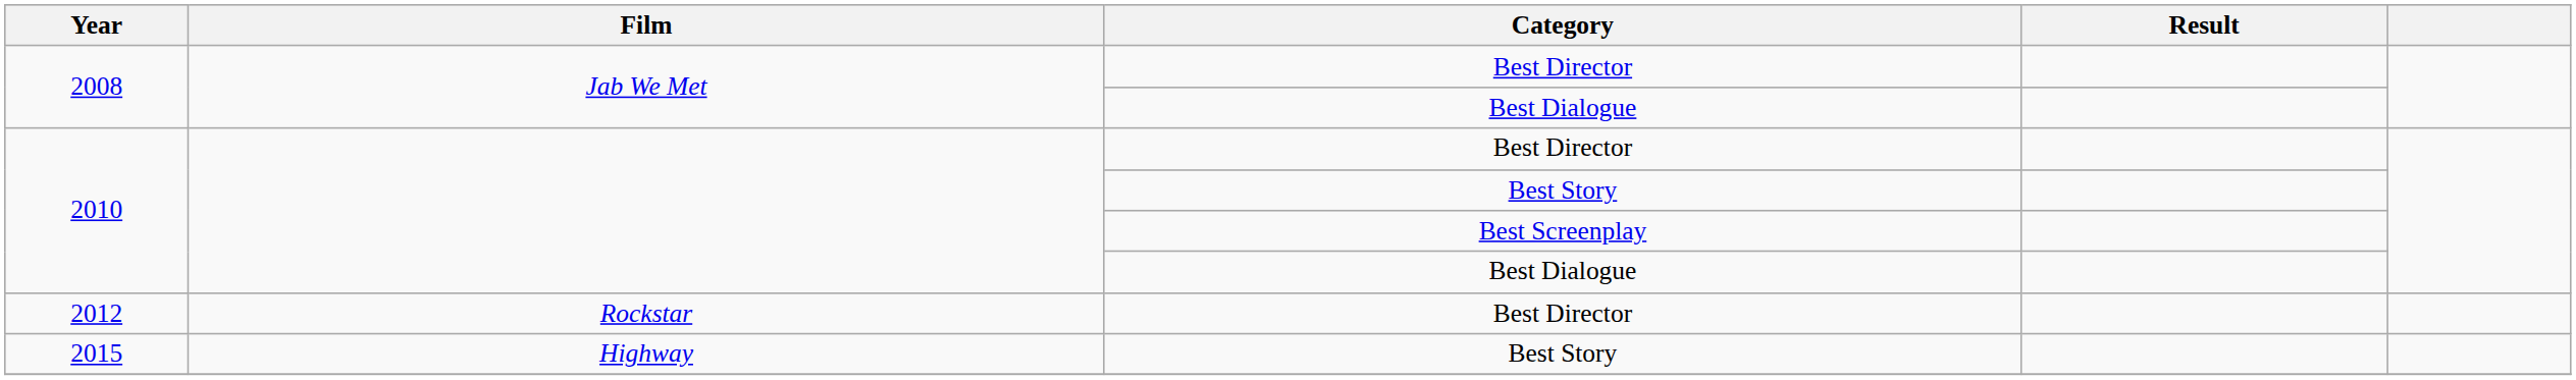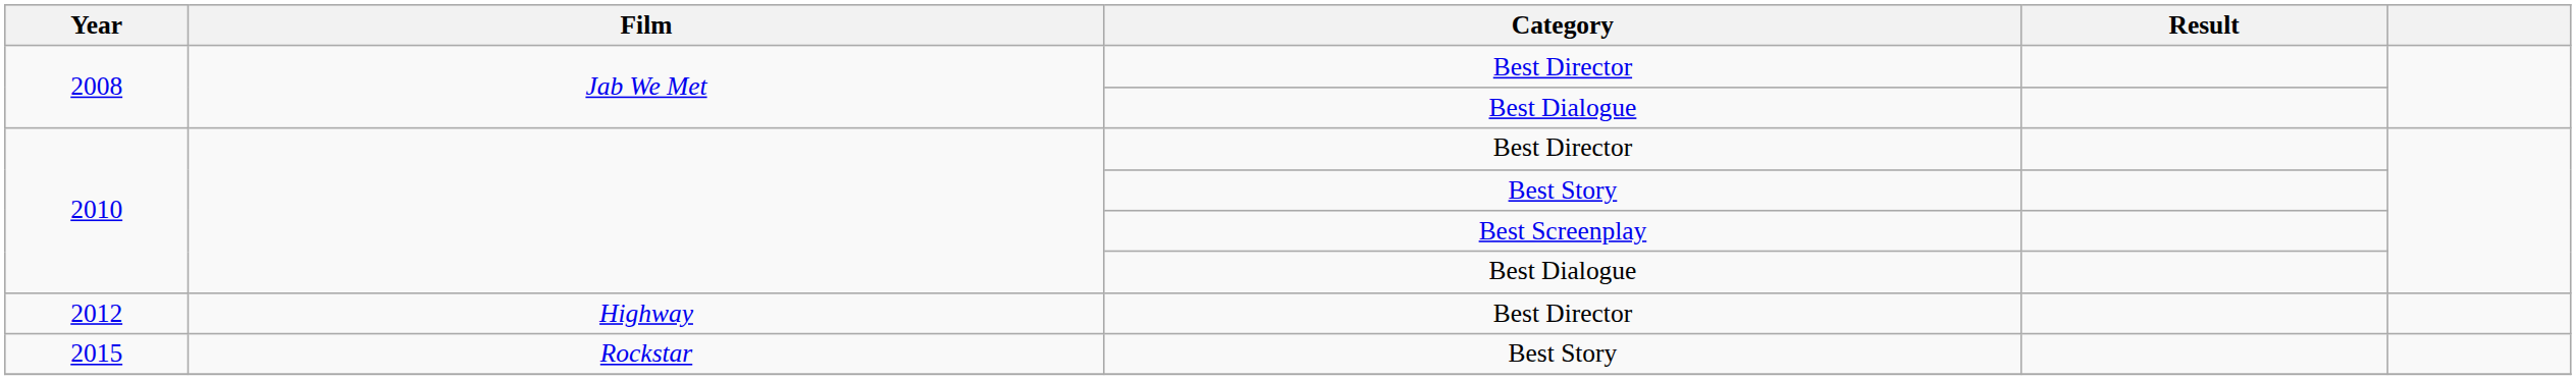2012 | Film: Rockstar -> Highway
2015 | Film: Highway -> Rockstar
